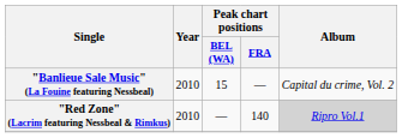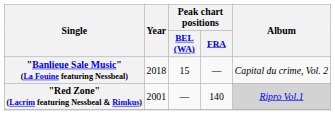"Banlieue Sale Music" (La Fouine featuring Nessbeal) | Year: 2010 -> 2018
"Red Zone" (Lacrim featuring Nessbeal & Rimkus) | Year: 2010 -> 2001
